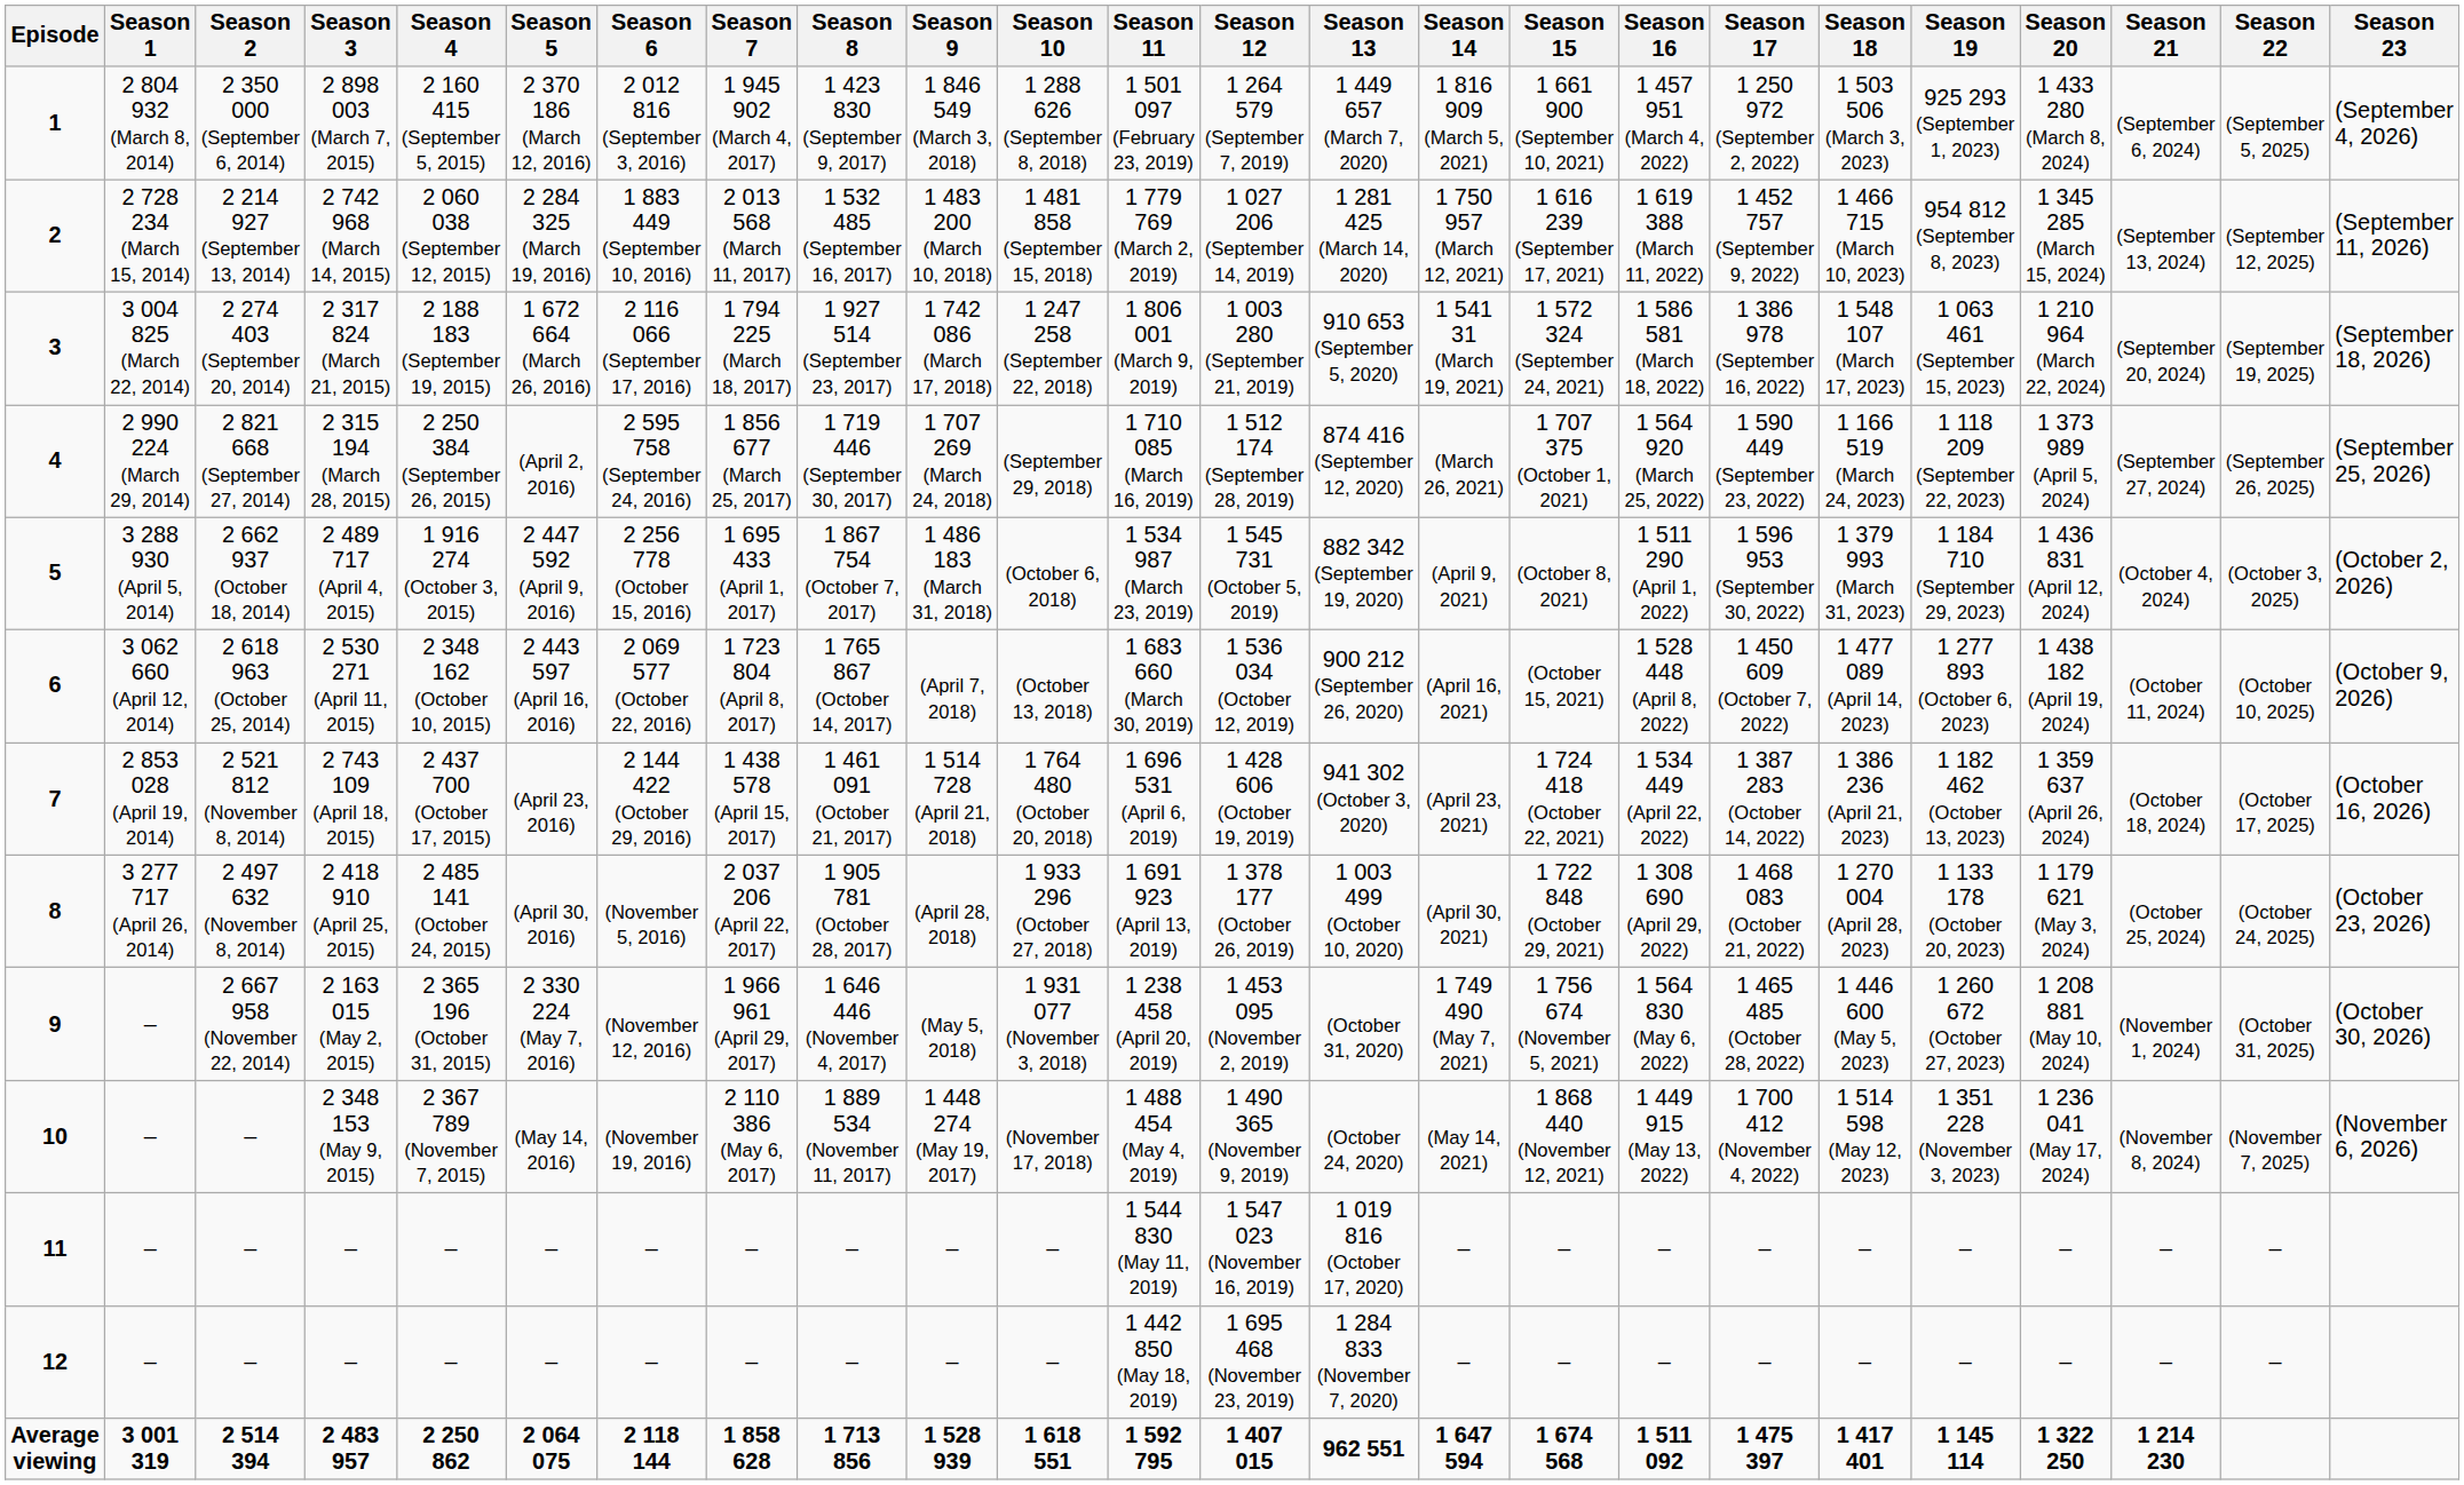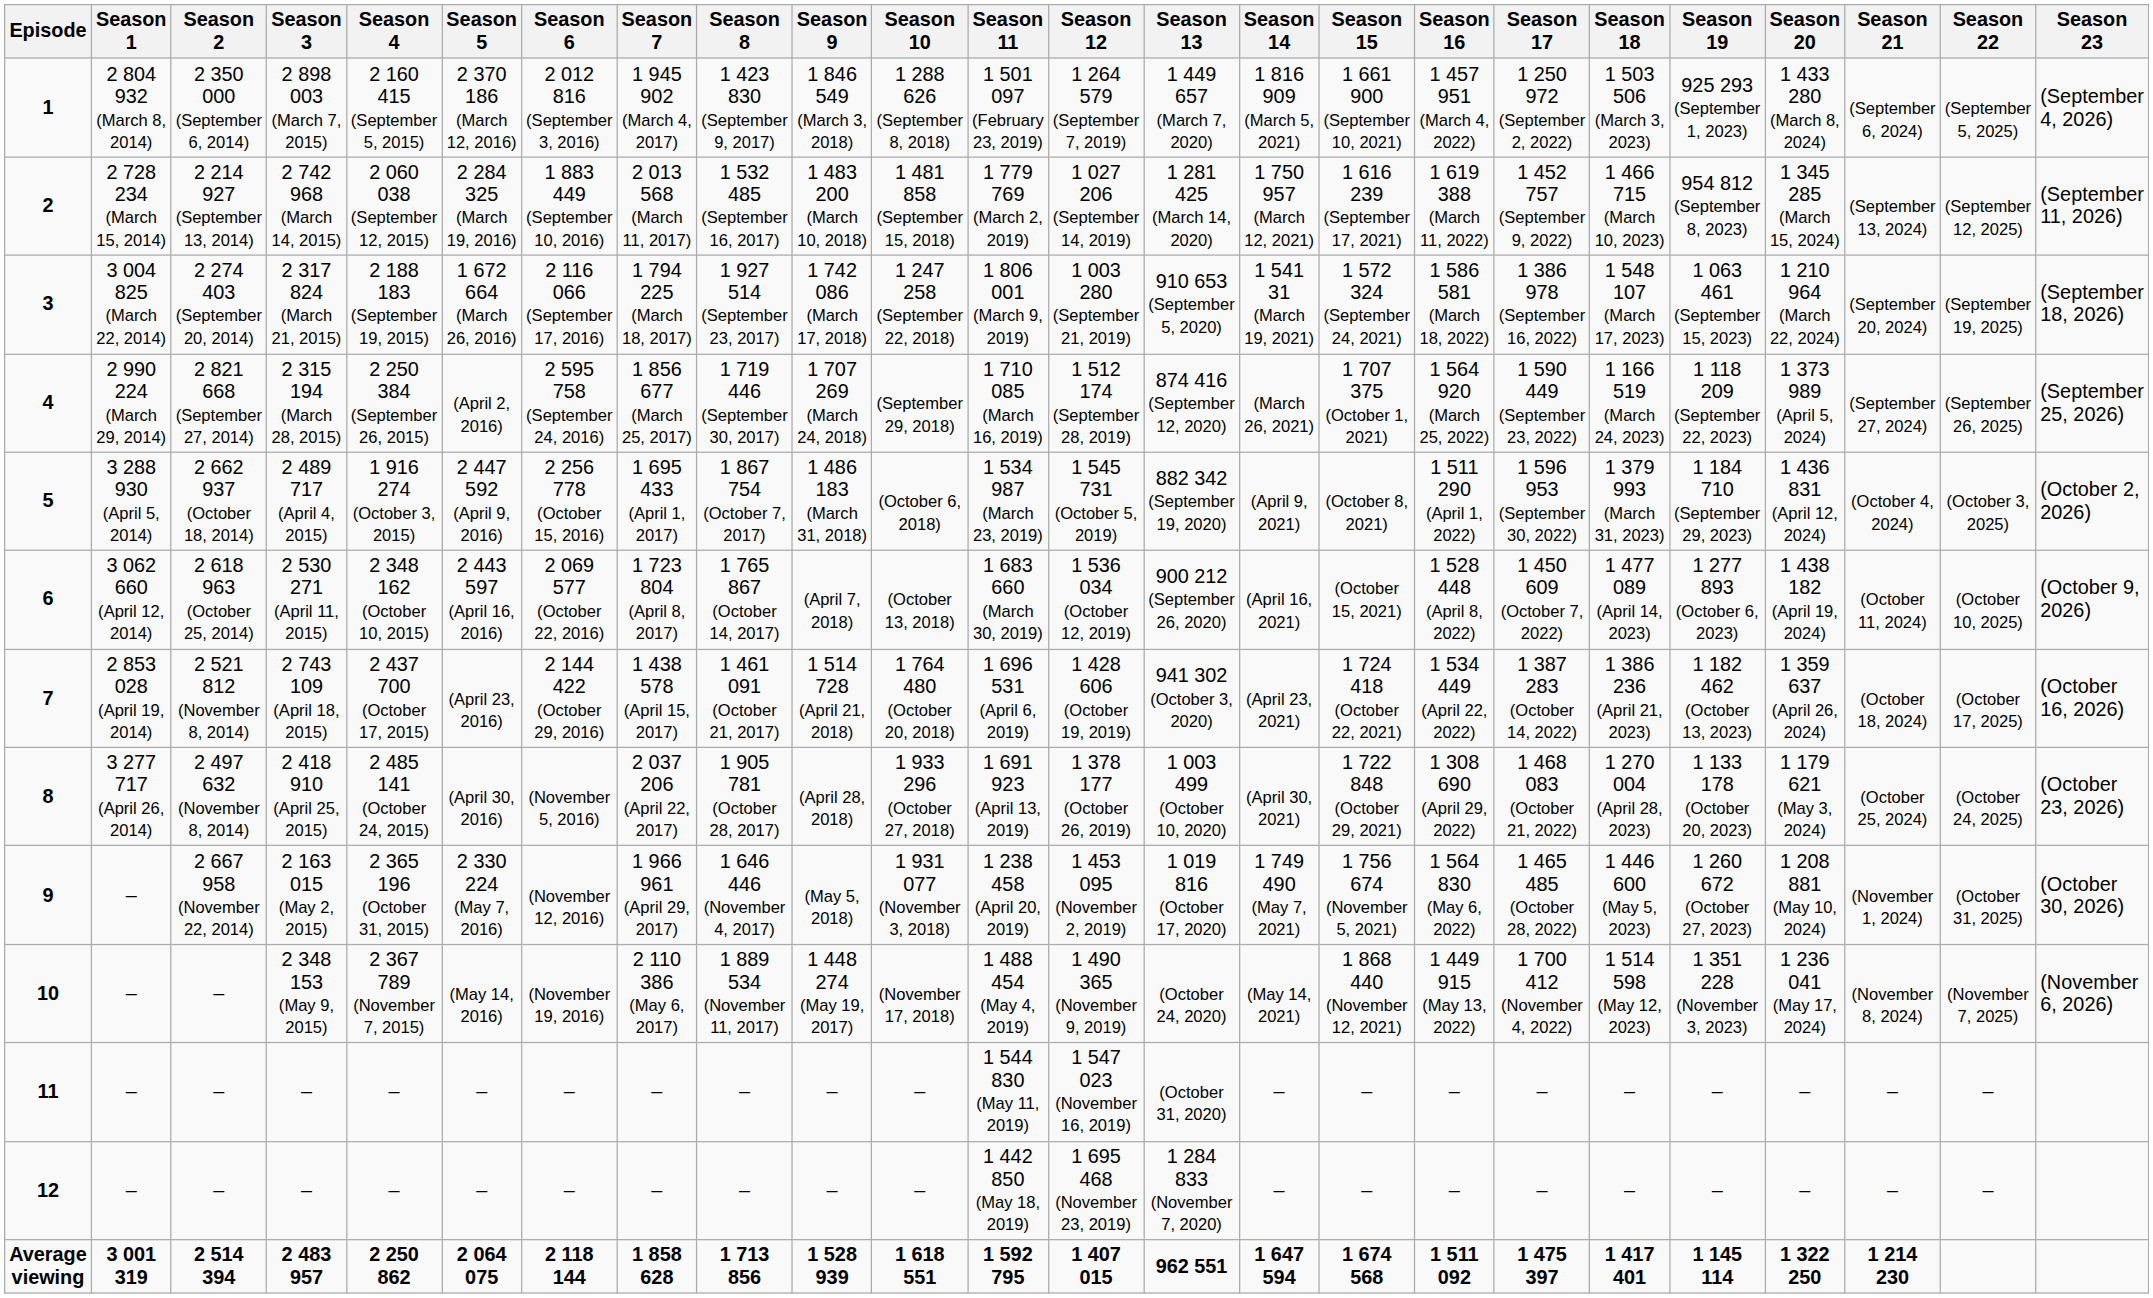2 163 015 (May 2, 2015) | Season 13: (October 31, 2020) -> 1 019 816 (October 17, 2020)
11 / – | Season 13: 1 019 816 (October 17, 2020) -> (October 31, 2020)
